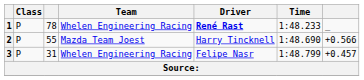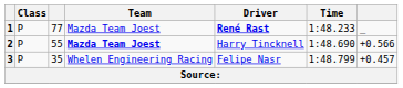1 | column 3: 78 -> 77
1 | Team: Whelen Engineering Racing -> Mazda Team Joest
2 | Team: normal -> bold
3 | column 3: 31 -> 35
